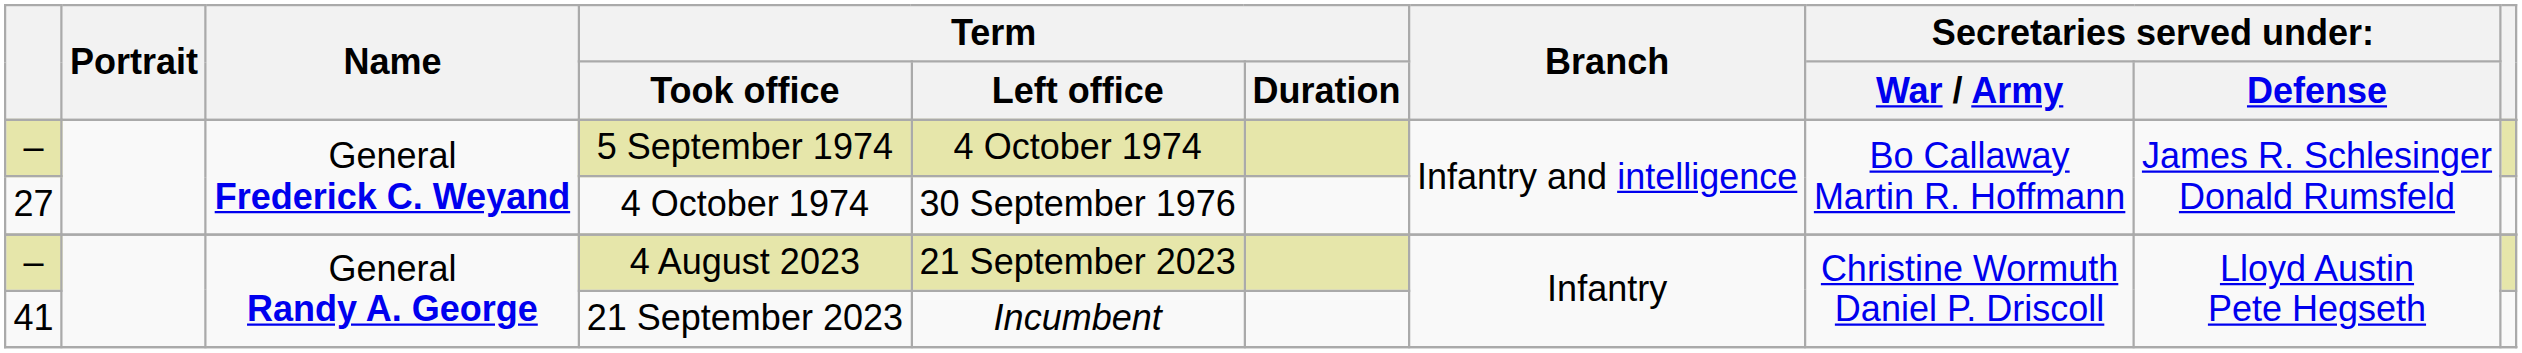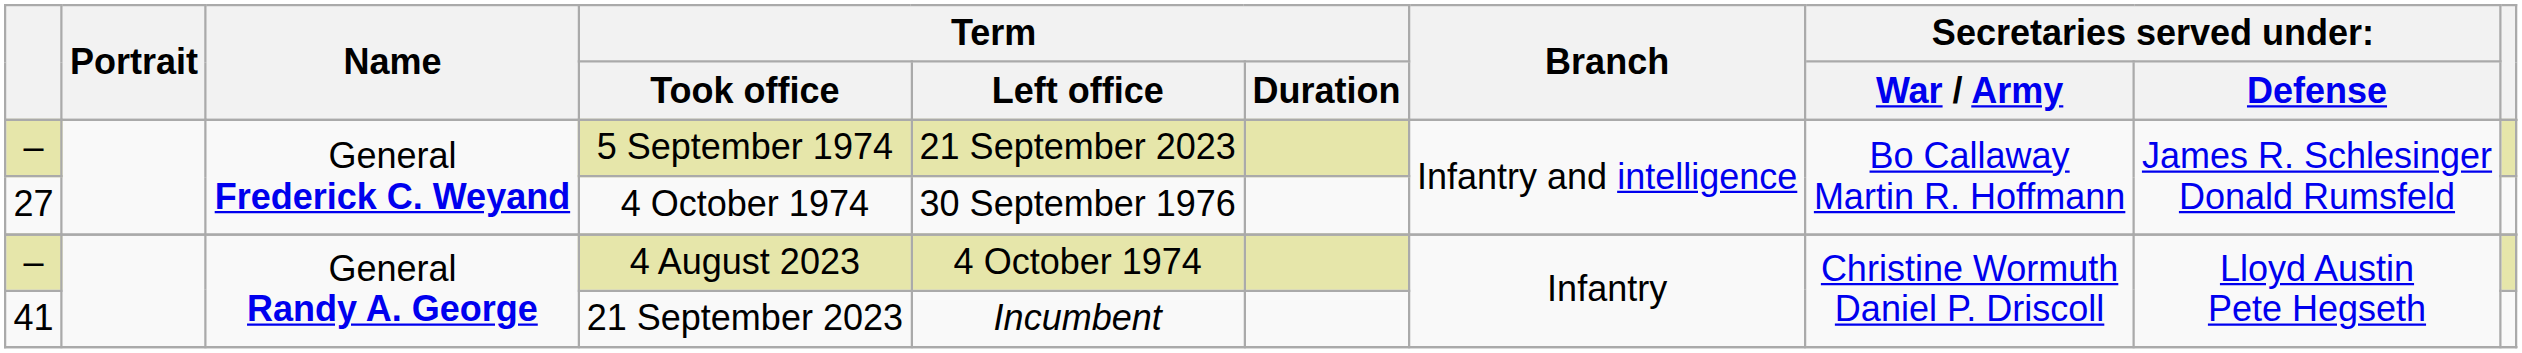5 September 1974 | Term / Left office: 4 October 1974 -> 21 September 2023
4 August 2023 | Term / Left office: 21 September 2023 -> 4 October 1974
